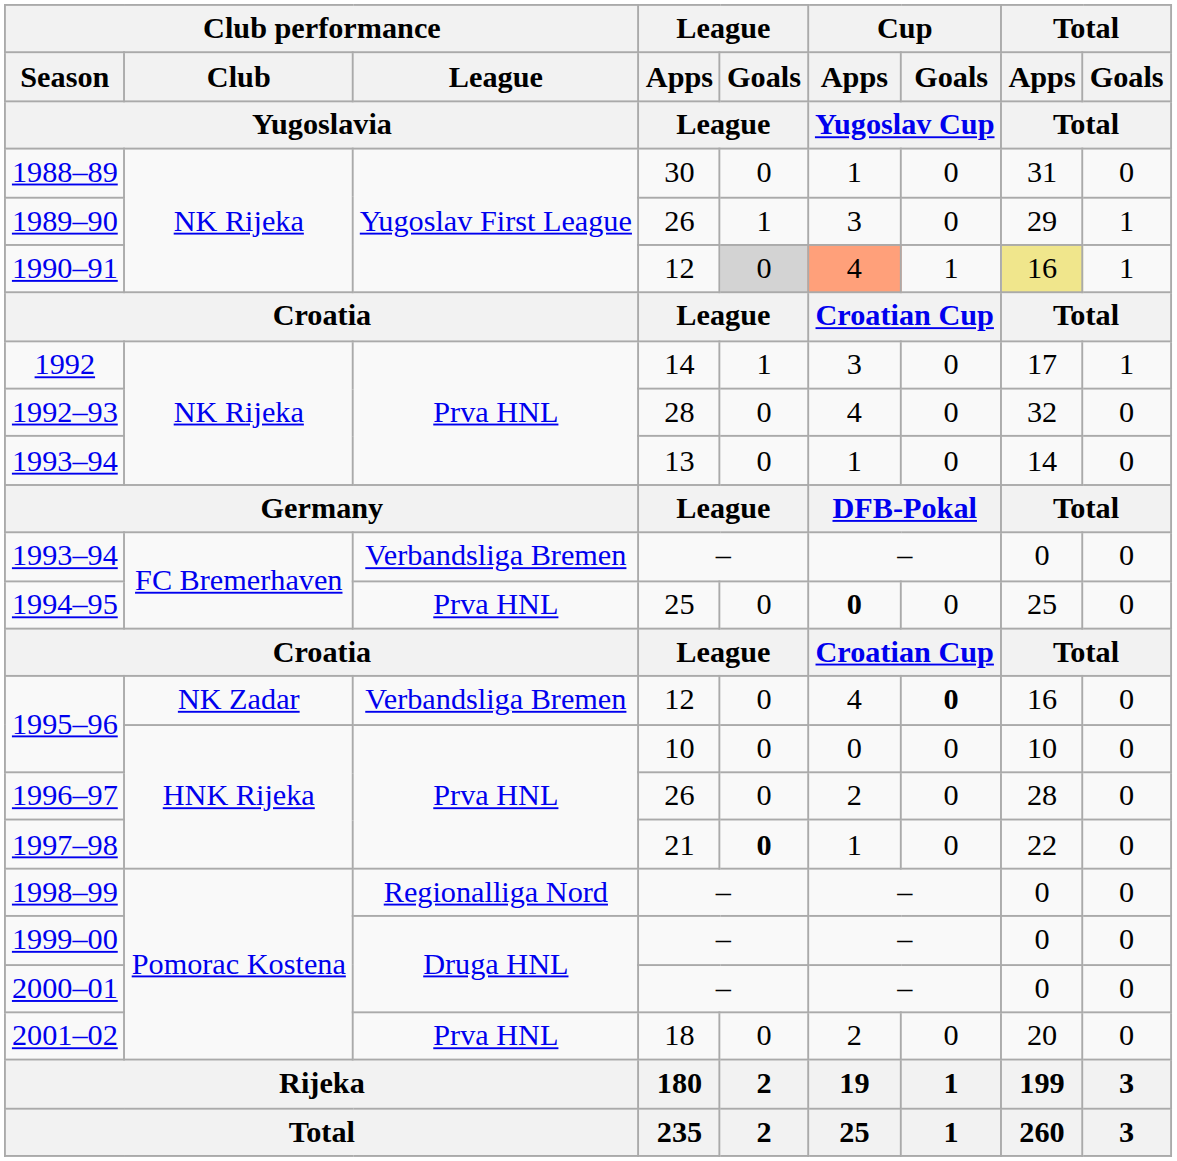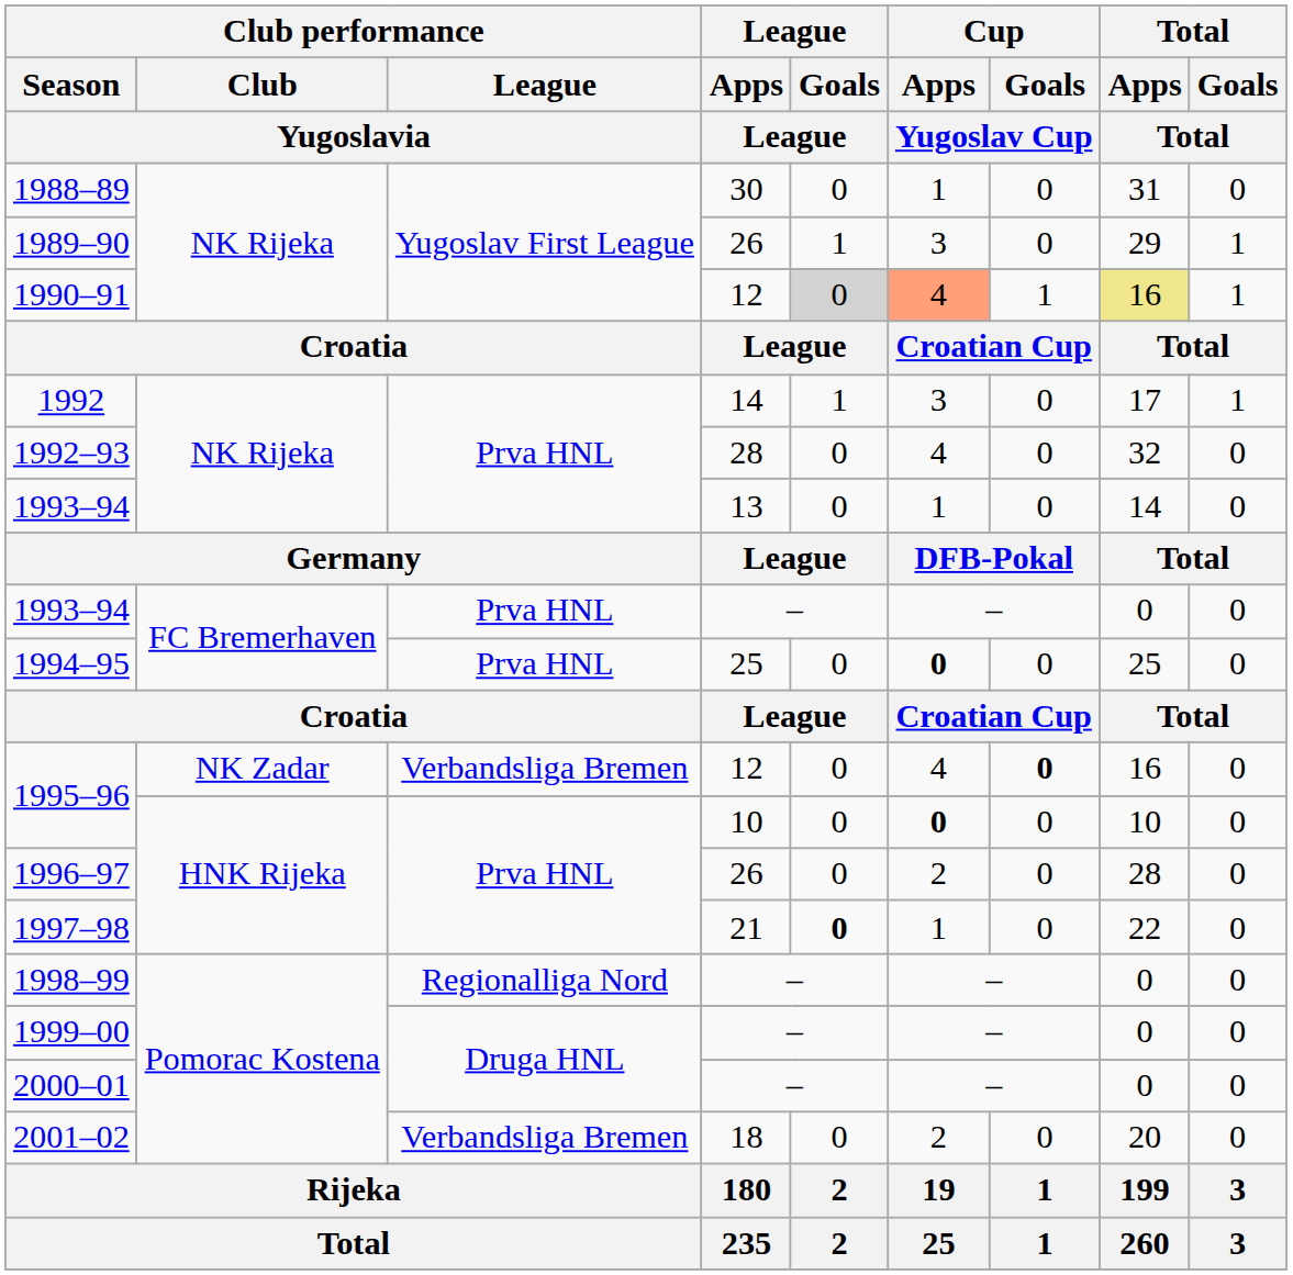1993–94 / – | Club performance / League / Yugoslavia: Verbandsliga Bremen -> Prva HNL
1995–96 / 10 | Cup / Apps / Yugoslav Cup: normal -> bold
2001–02 | Club performance / League / Yugoslavia: Prva HNL -> Verbandsliga Bremen
